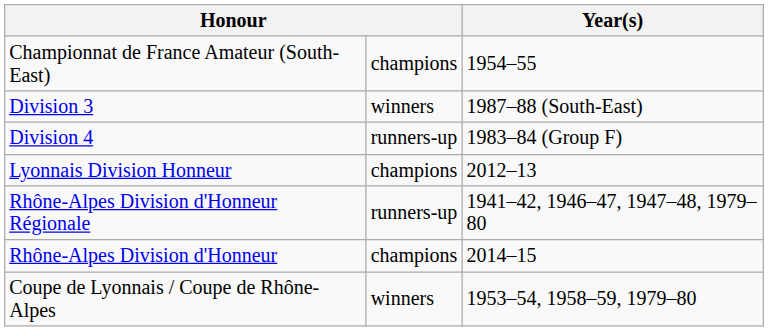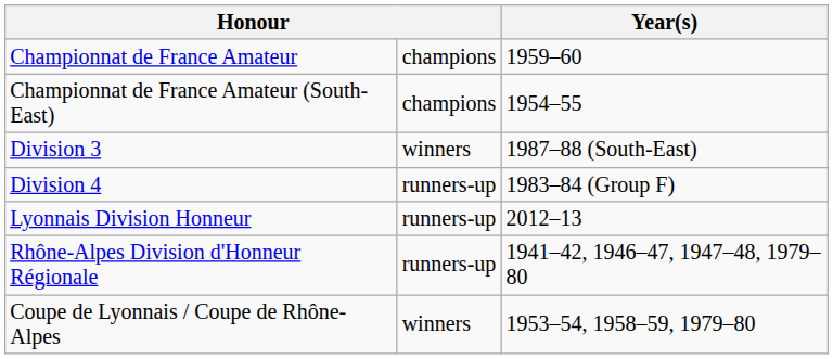+ row: Championnat de France Amateur | champions | 1959–60
Lyonnais Division Honneur | column 2: champions -> runners-up
- row: Rhône-Alpes Division d'Honneur | champions | 2014–15
